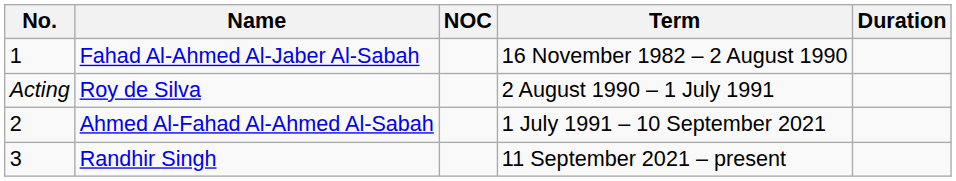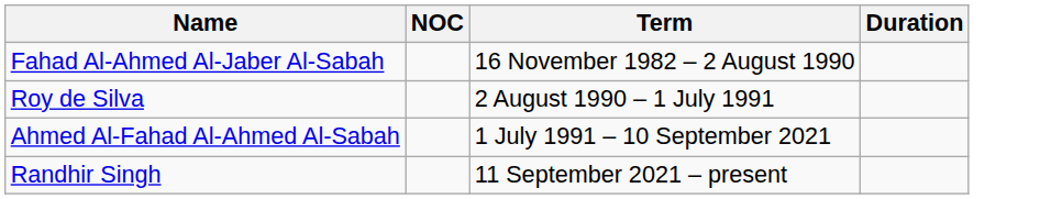- column: No. | 1 | Acting | 2 | 3
